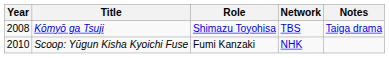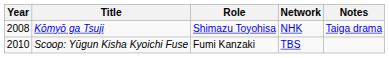Kōmyō ga Tsuji | Network: TBS -> NHK
Scoop: Yūgun Kisha Kyoichi Fuse | Network: NHK -> TBS
